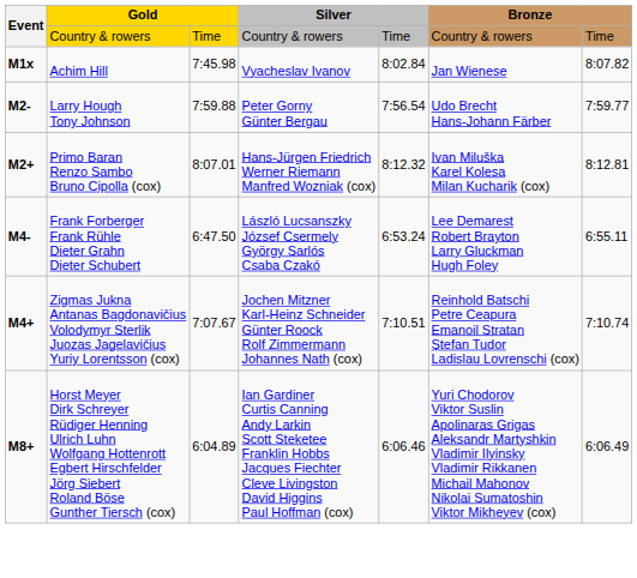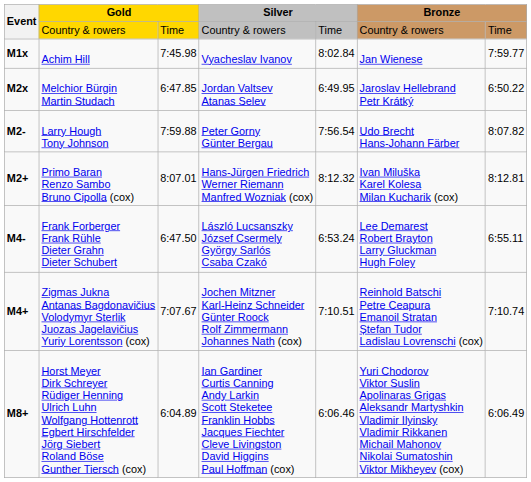Achim Hill | column 7: 8:07.82 -> 7:59.77
+ row: M2x | Melchior Bürgin Martin Studach | 6:47.85 | Jordan Valtsev Atanas Selev | 6:49.95 | Jaroslav Hellebrand Petr Krátký | 6:50.22
Larry Hough Tony Johnson | column 7: 7:59.77 -> 8:07.82
